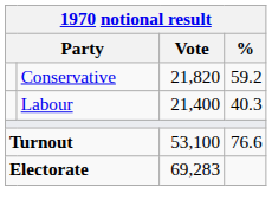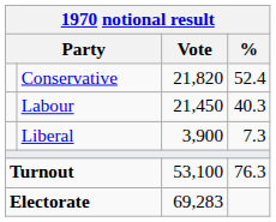Conservative | %: 59.2 -> 52.4
Labour | Vote: 21,400 -> 21,450
+ row: Liberal | 3,900 | 7.3
Turnout | %: 76.6 -> 76.3
